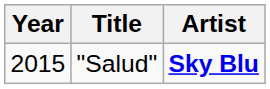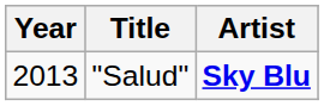"Salud" | Year: 2015 -> 2013
